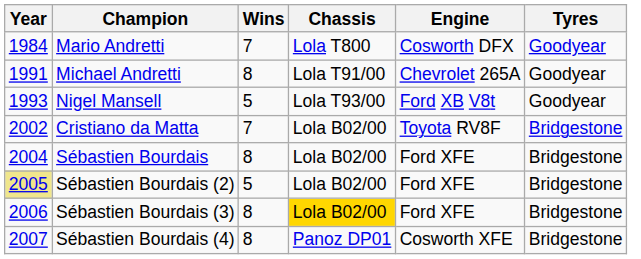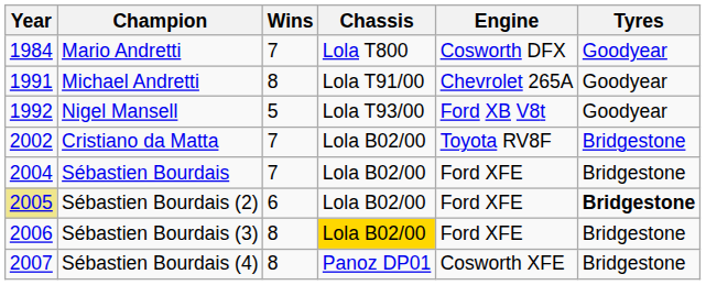Nigel Mansell | Year: 1993 -> 1992
Sébastien Bourdais | Wins: 8 -> 7
Sébastien Bourdais (2) | Wins: 5 -> 6
Sébastien Bourdais (2) | Tyres: normal -> bold
